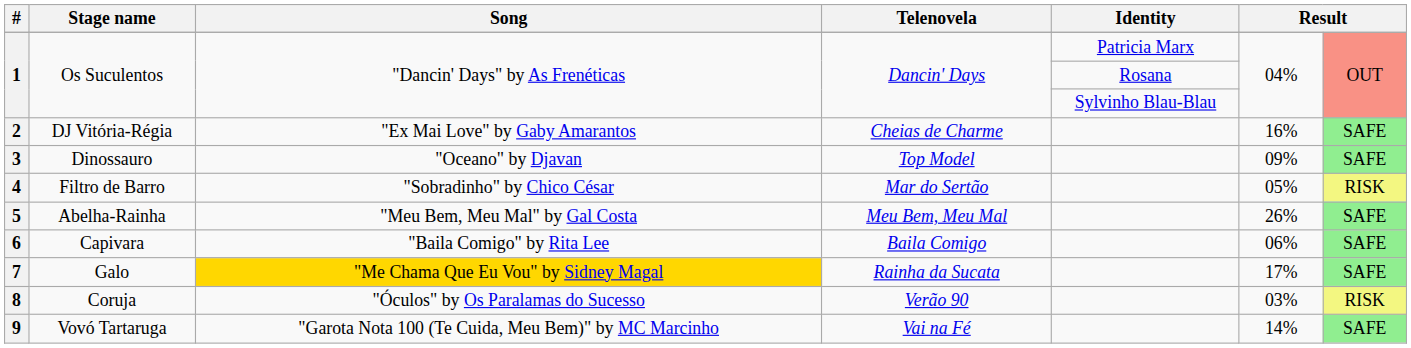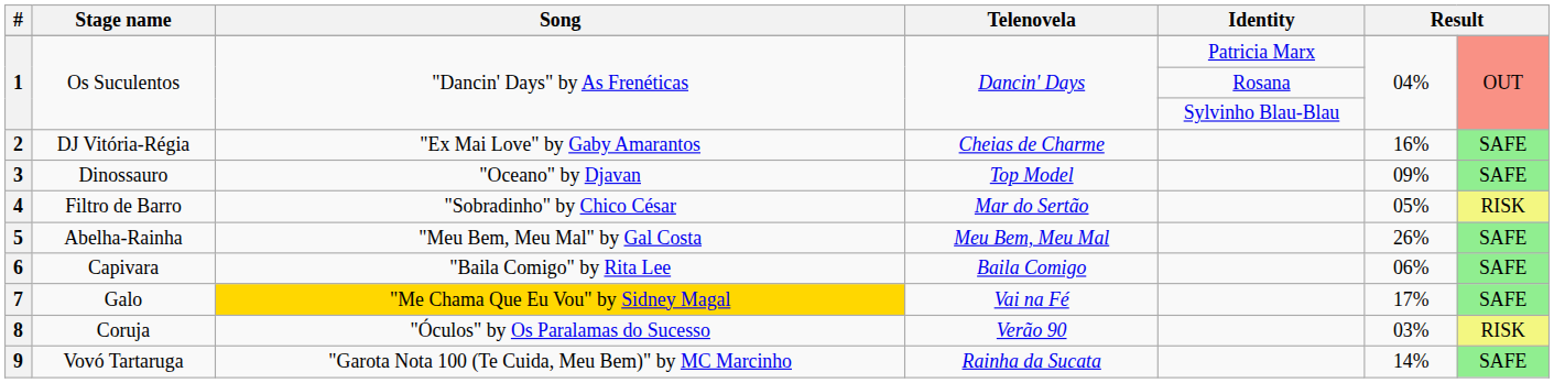7 | Telenovela: Rainha da Sucata -> Vai na Fé
9 | Telenovela: Vai na Fé -> Rainha da Sucata
